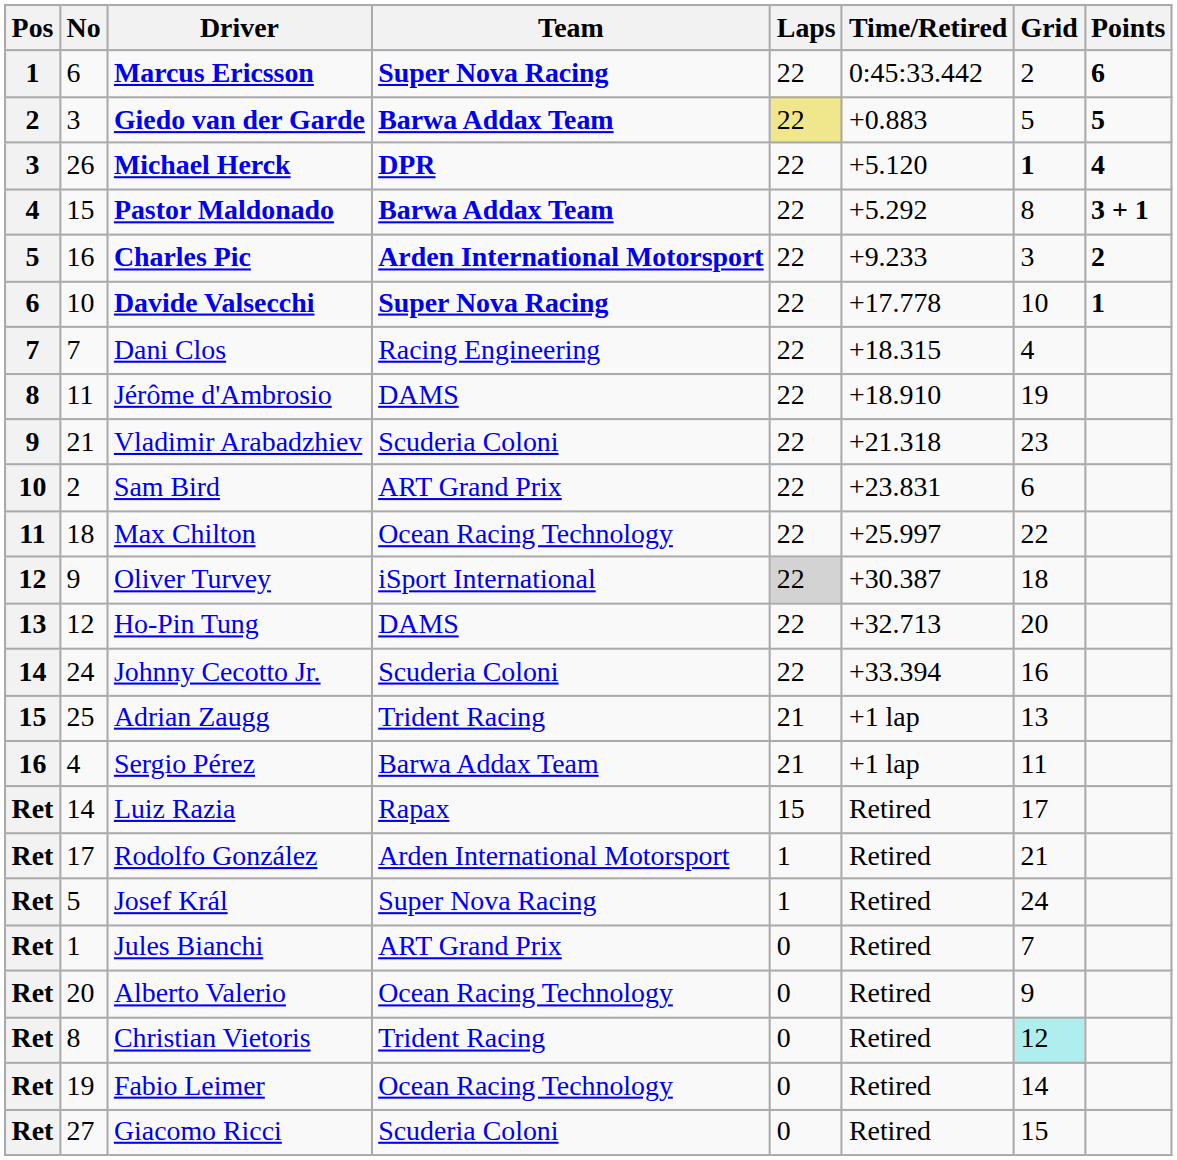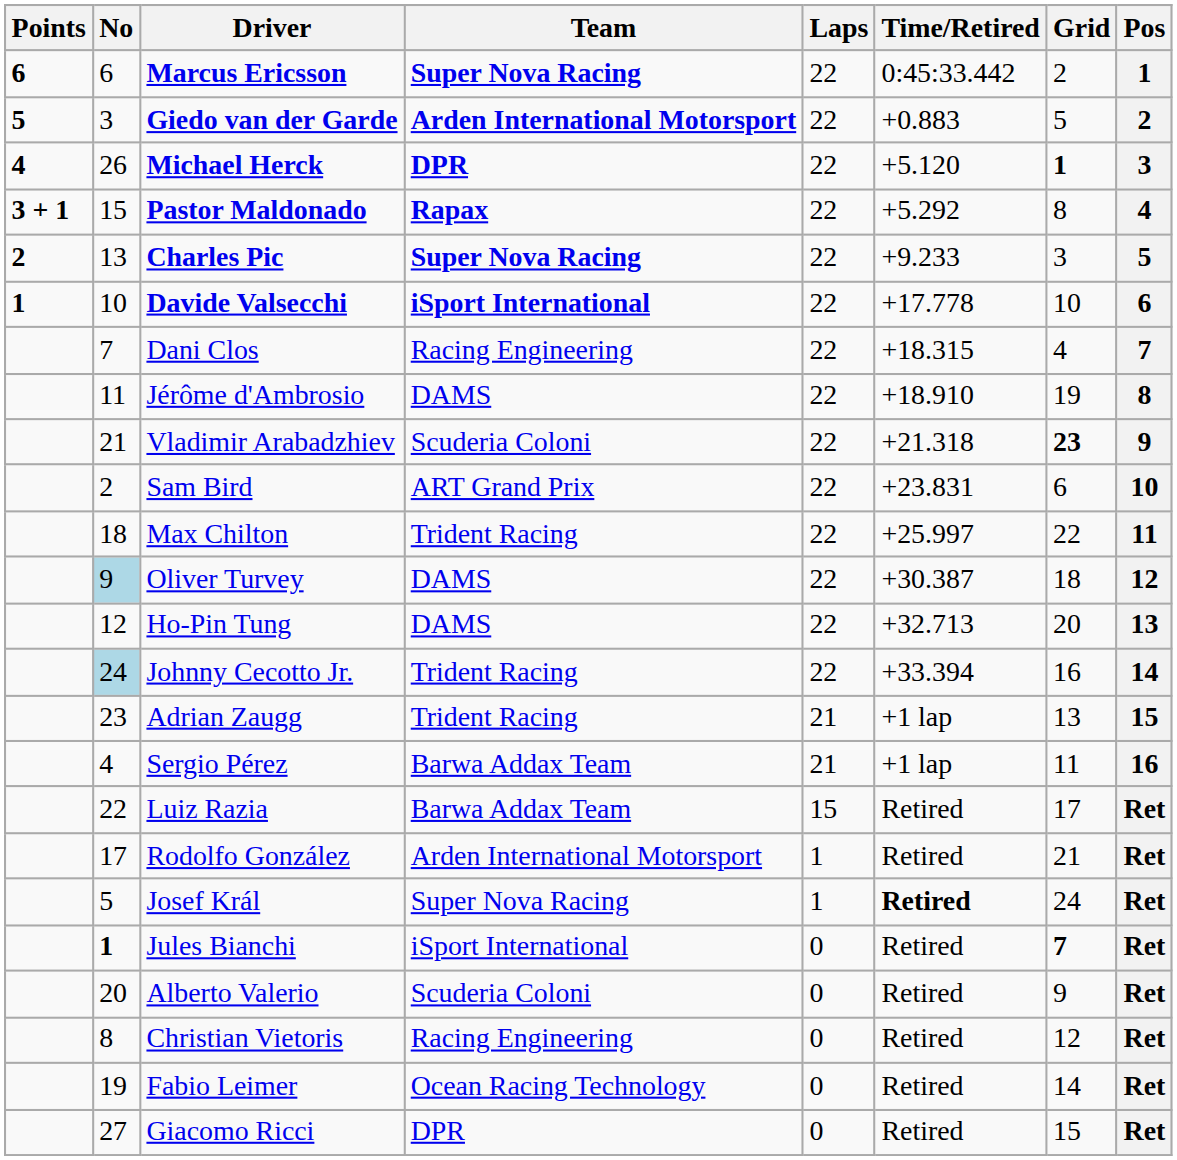columns swapped: Pos <-> Points
Giedo van der Garde | Team: Barwa Addax Team -> Arden International Motorsport
Giedo van der Garde | Laps: khaki background -> no background
Pastor Maldonado | Team: Barwa Addax Team -> Rapax
Charles Pic | No: 16 -> 13
Charles Pic | Team: Arden International Motorsport -> Super Nova Racing
Davide Valsecchi | Team: Super Nova Racing -> iSport International
Vladimir Arabadzhiev | Grid: normal -> bold
Max Chilton | Team: Ocean Racing Technology -> Trident Racing
Oliver Turvey | No: no background -> lightblue background
Oliver Turvey | Team: iSport International -> DAMS
Oliver Turvey | Laps: lightgrey background -> no background
Johnny Cecotto Jr. | No: no background -> lightblue background
Johnny Cecotto Jr. | Team: Scuderia Coloni -> Trident Racing
Adrian Zaugg | No: 25 -> 23
Luiz Razia | No: 14 -> 22
Luiz Razia | Team: Rapax -> Barwa Addax Team
Josef Král | Time/Retired: normal -> bold
Jules Bianchi | No: normal -> bold
Jules Bianchi | Team: ART Grand Prix -> iSport International
Jules Bianchi | Grid: normal -> bold
Alberto Valerio | Team: Ocean Racing Technology -> Scuderia Coloni
Christian Vietoris | Team: Trident Racing -> Racing Engineering
Christian Vietoris | Grid: paleturquoise background -> no background
Giacomo Ricci | Team: Scuderia Coloni -> DPR
